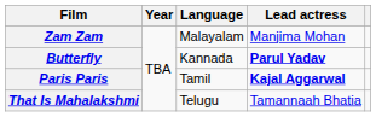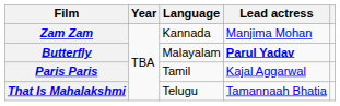Zam Zam | Language: Malayalam -> Kannada
Butterfly | Language: Kannada -> Malayalam
Paris Paris | Lead actress: bold -> normal
